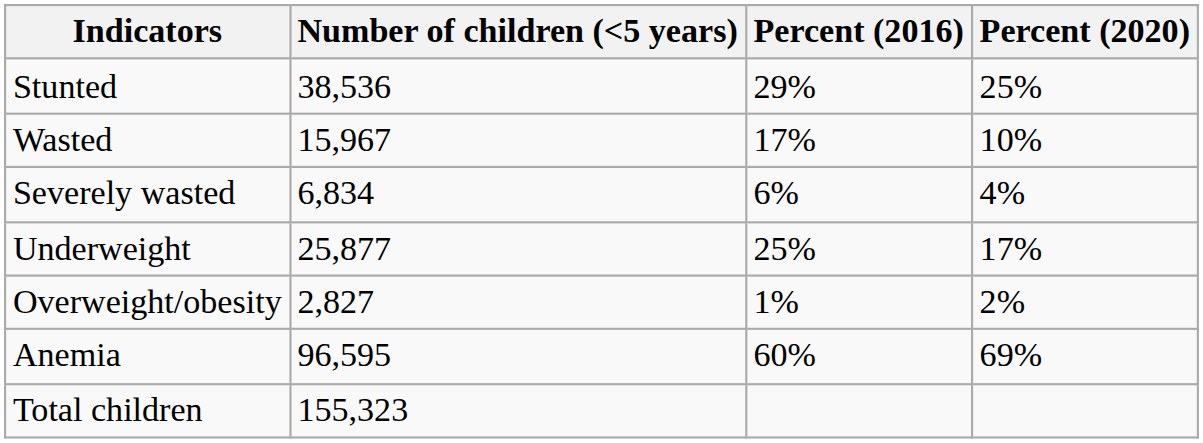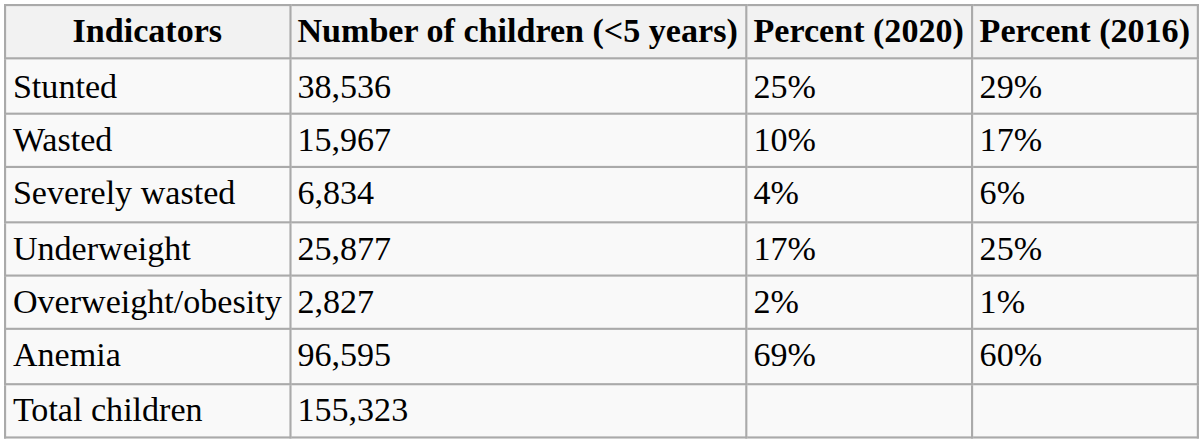columns swapped: Percent (2020) <-> Percent (2016)
